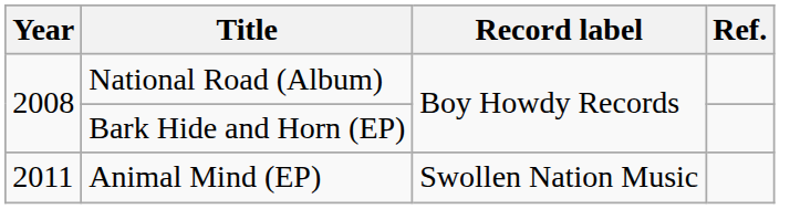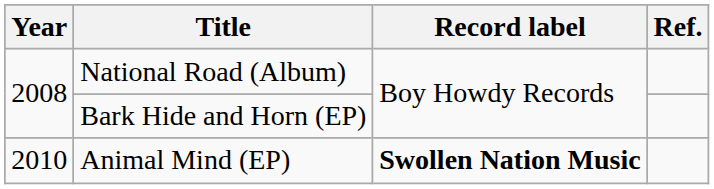Animal Mind (EP) | Year: 2011 -> 2010
Animal Mind (EP) | Record label: normal -> bold
